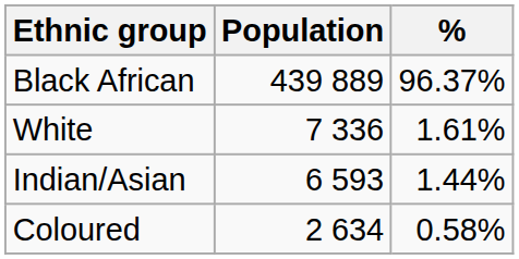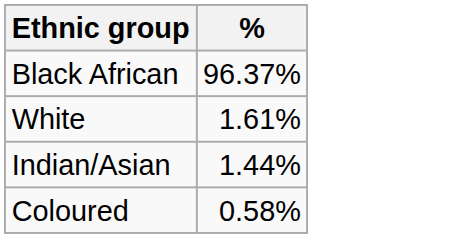- column: Population | 439 889 | 7 336 | 6 593 | 2 634
